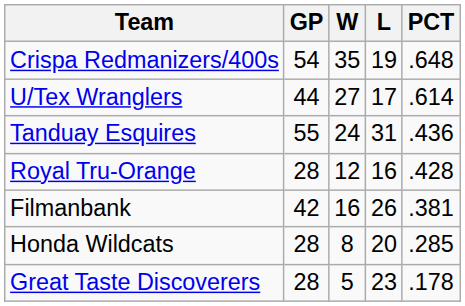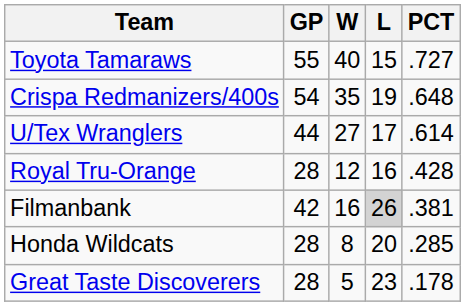+ row: Toyota Tamaraws | 55 | 40 | 15 | .727
- row: Tanduay Esquires | 55 | 24 | 31 | .436
Filmanbank | L: no background -> lightgrey background
